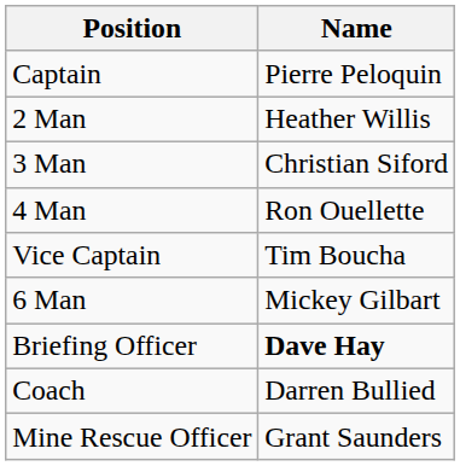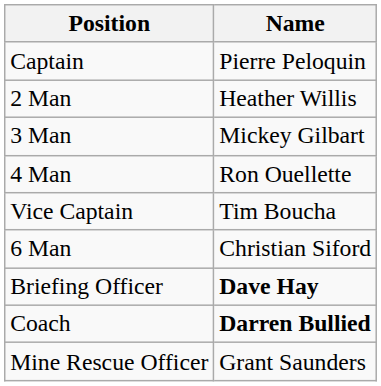3 Man | Name: Christian Siford -> Mickey Gilbart
6 Man | Name: Mickey Gilbart -> Christian Siford
Coach | Name: normal -> bold
